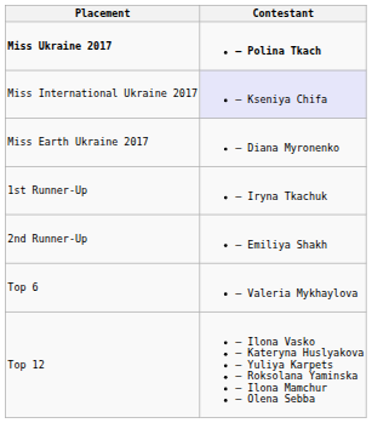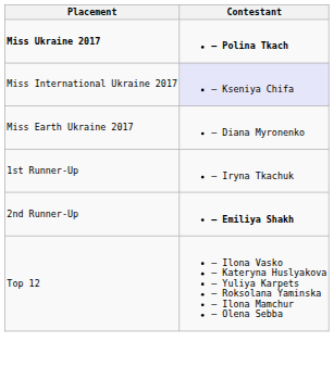2nd Runner-Up | Contestant: normal -> bold
- row: Top 6 | – Valeria Mykhaylova
